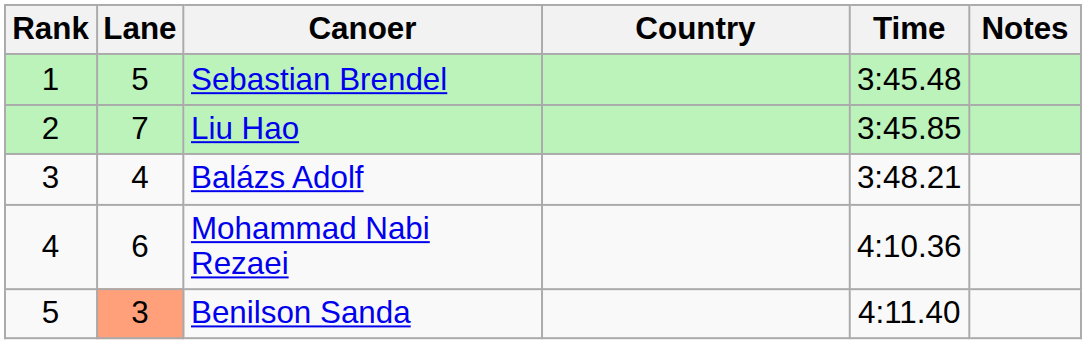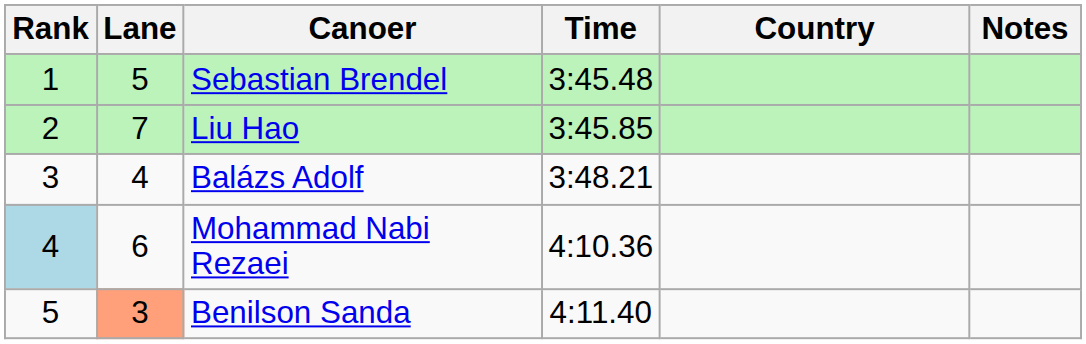columns swapped: Country <-> Time
Mohammad Nabi Rezaei | Rank: no background -> lightblue background
